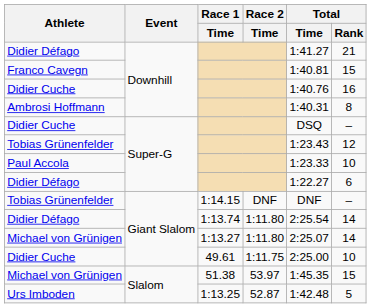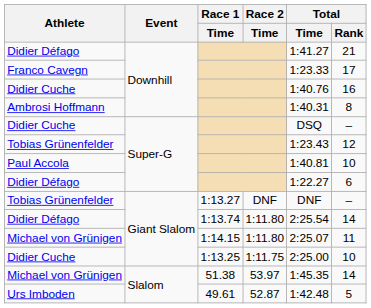Franco Cavegn | Total / Time: 1:40.81 -> 1:23.33
Franco Cavegn | Total / Rank: 15 -> 17
Paul Accola | Total / Time: 1:23.33 -> 1:40.81
Tobias Grünenfelder / Giant Slalom | Race 1 / Time: 1:14.15 -> 1:13.27
Michael von Grünigen / Giant Slalom | Race 1 / Time: 1:13.27 -> 1:14.15
Michael von Grünigen / Giant Slalom | Total / Rank: 14 -> 11
Didier Cuche / Giant Slalom | Race 1 / Time: 49.61 -> 1:13.25
Michael von Grünigen / Slalom | Total / Rank: 15 -> 14
Urs Imboden | Race 1 / Time: 1:13.25 -> 49.61
